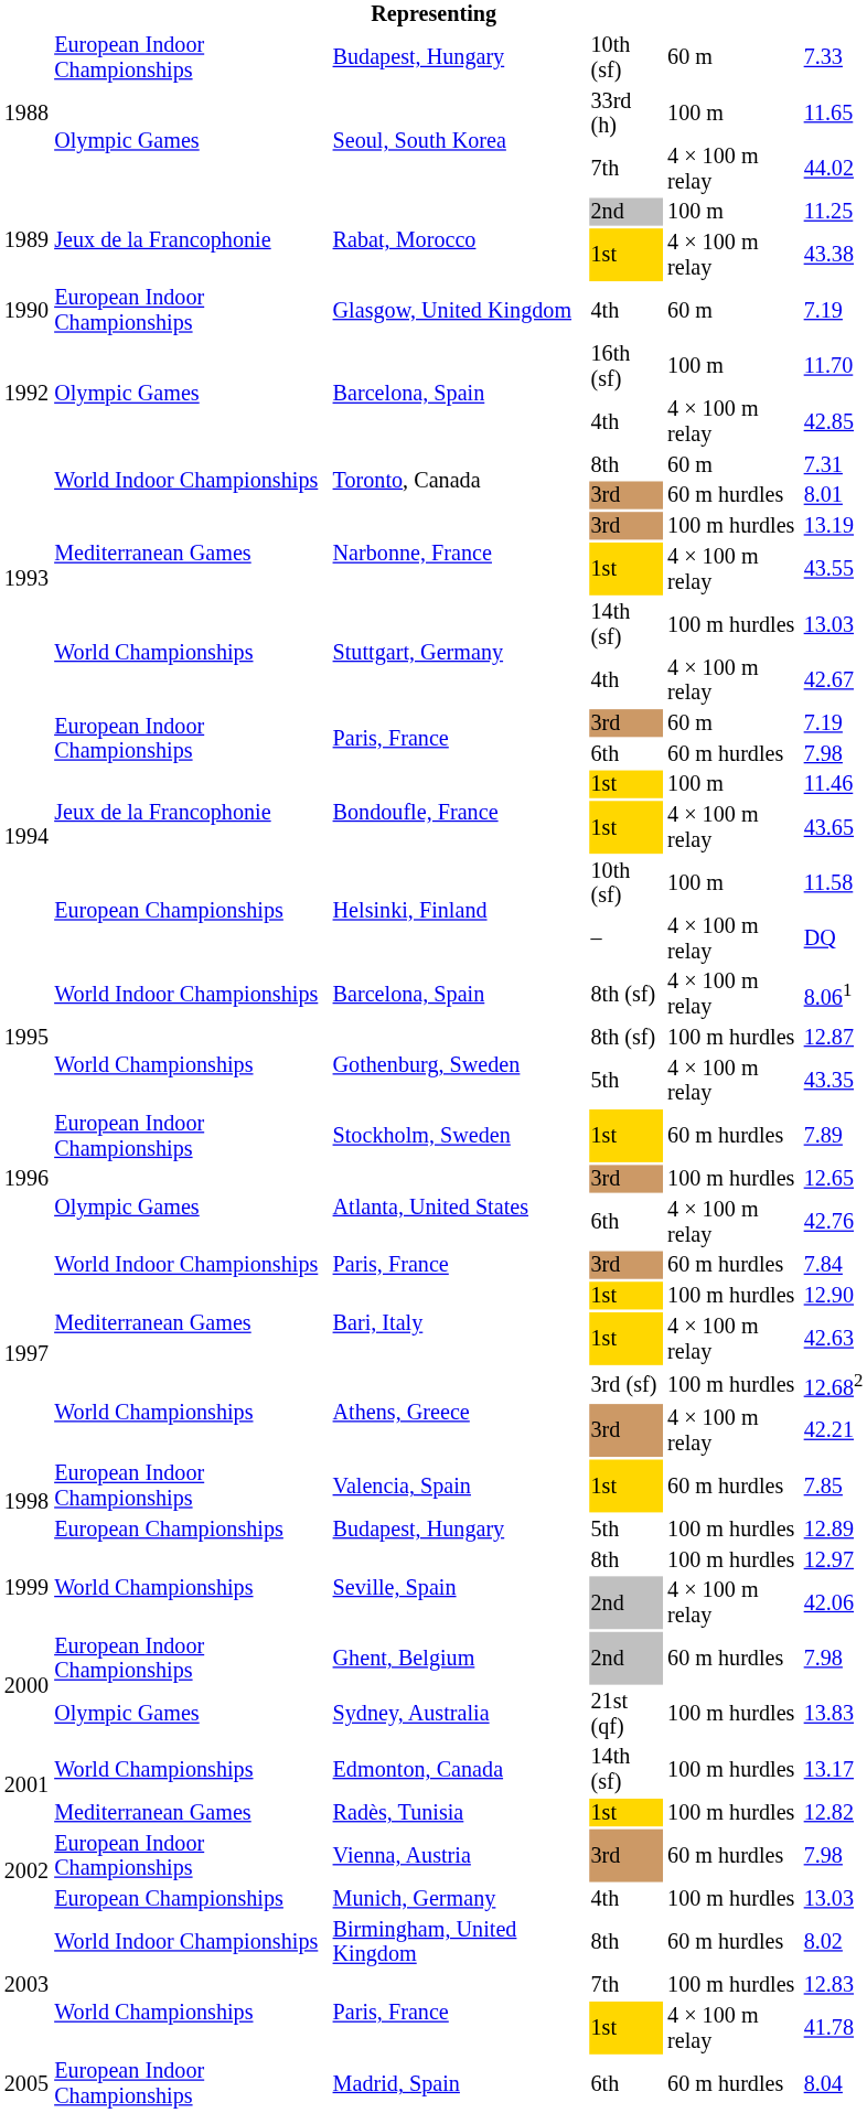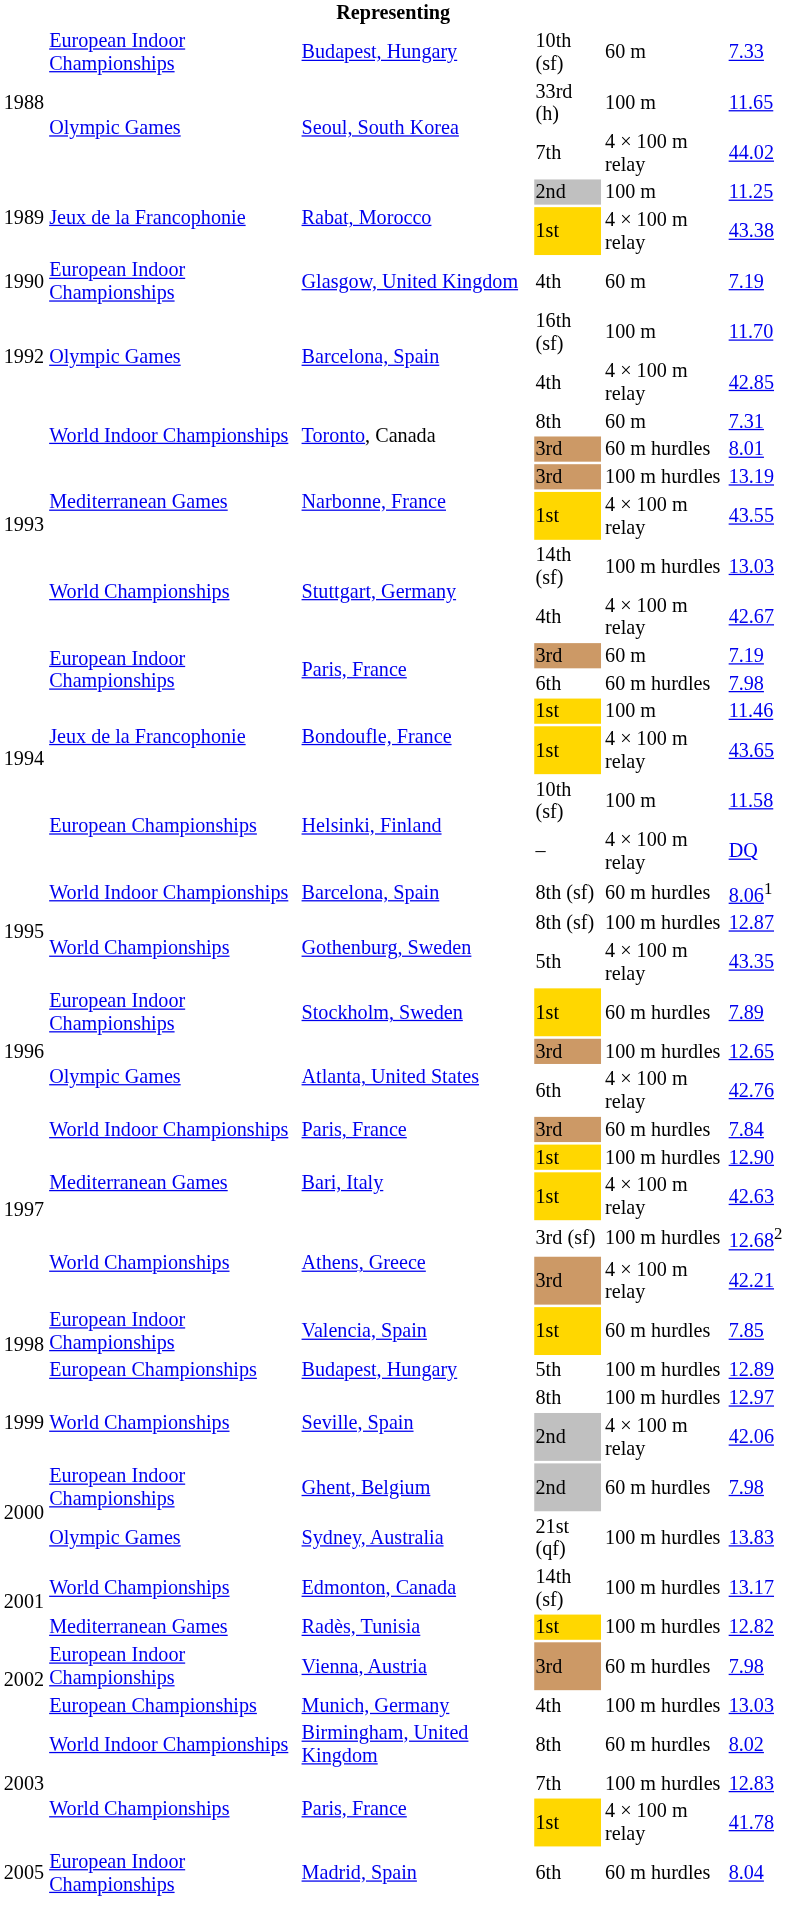Barcelona, Spain / 8th (sf) | column 5: 4 × 100 m relay -> 60 m hurdles
